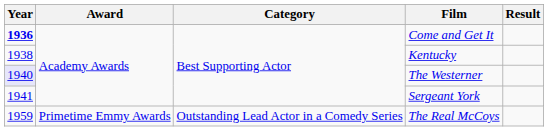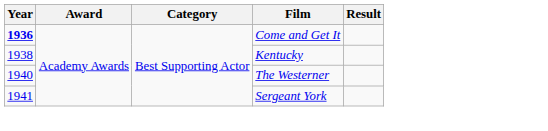The Westerner | Year: lavender background -> no background
- row: 1959 | Primetime Emmy Awards | Outstanding Lead Actor in a Comedy Series | The Real McCoys
